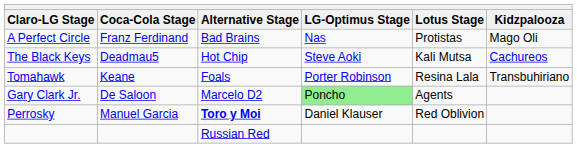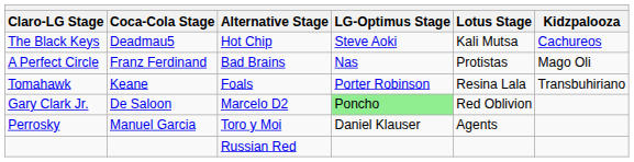rows swapped: The Black Keys <-> A Perfect Circle
Gary Clark Jr. | Lotus Stage: Agents -> Red Oblivion
Perrosky | Alternative Stage: bold -> normal
Perrosky | Lotus Stage: Red Oblivion -> Agents
